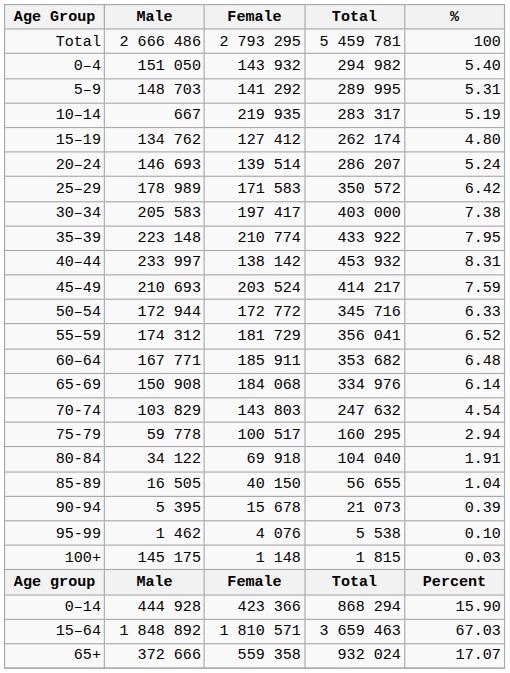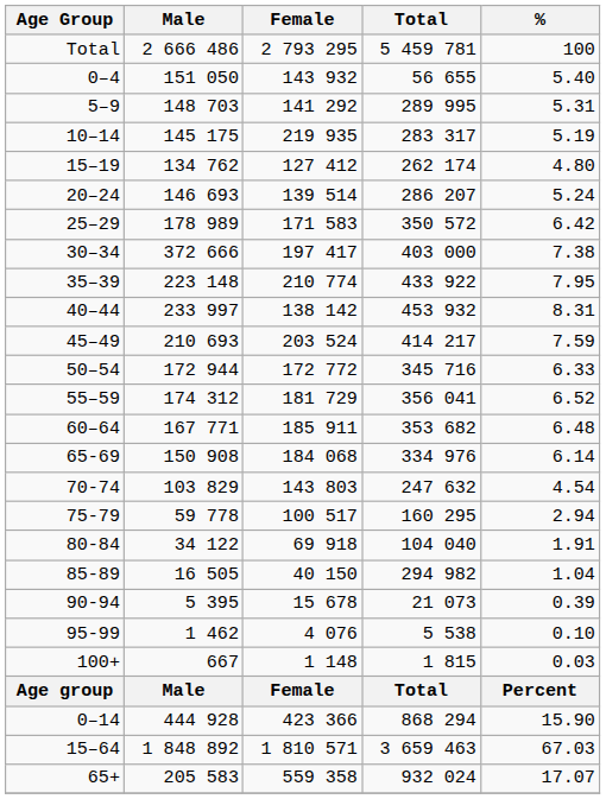0–4 | Total: 294 982 -> 56 655
10–14 | Male: 667 -> 145 175
30–34 | Male: 205 583 -> 372 666
85-89 | Total: 56 655 -> 294 982
100+ | Male: 145 175 -> 667
65+ | Male: 372 666 -> 205 583
